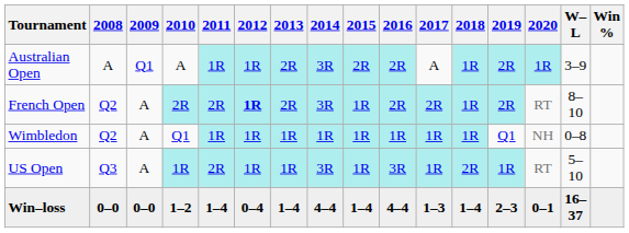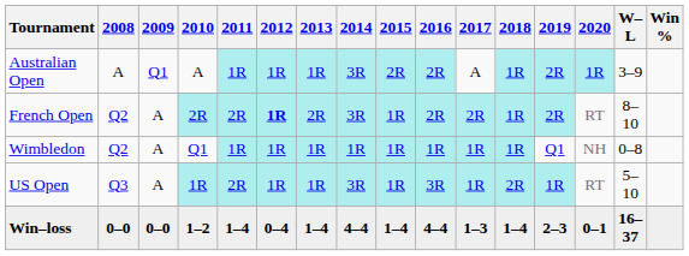Australian Open | 2013: 2R -> 1R
